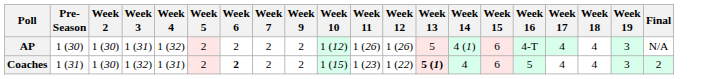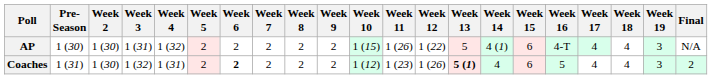+ column: Week 8 | 2 | 2
AP | Week 10: 1 (12) -> 1 (15)
AP | Week 12: 1 (26) -> 1 (22)
Coaches | Week 10: 1 (15) -> 1 (12)
Coaches | Week 12: 1 (22) -> 1 (26)
